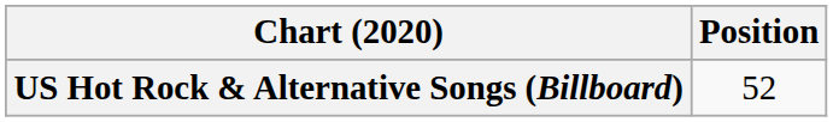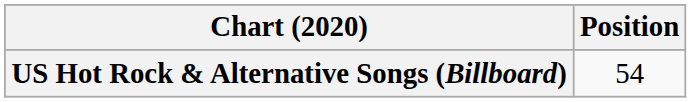US Hot Rock & Alternative Songs (Billboard) | Position: 52 -> 54
